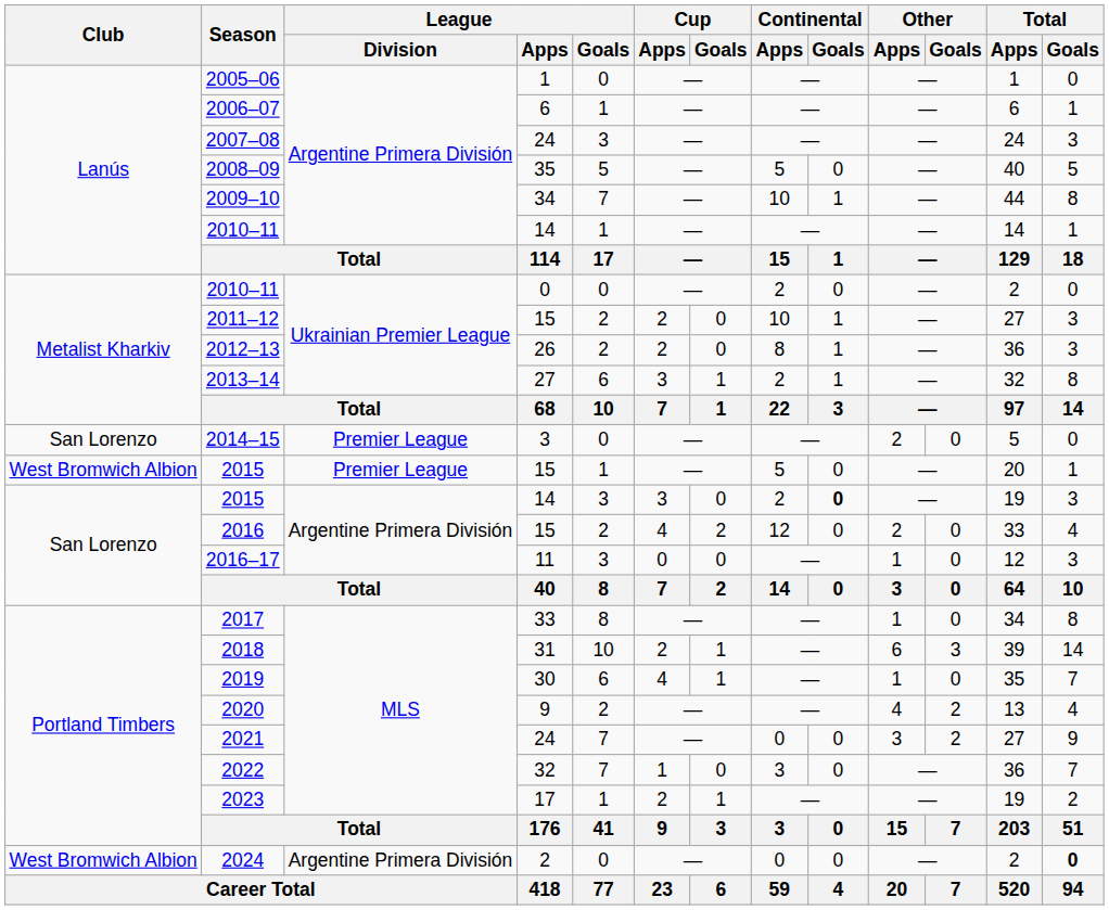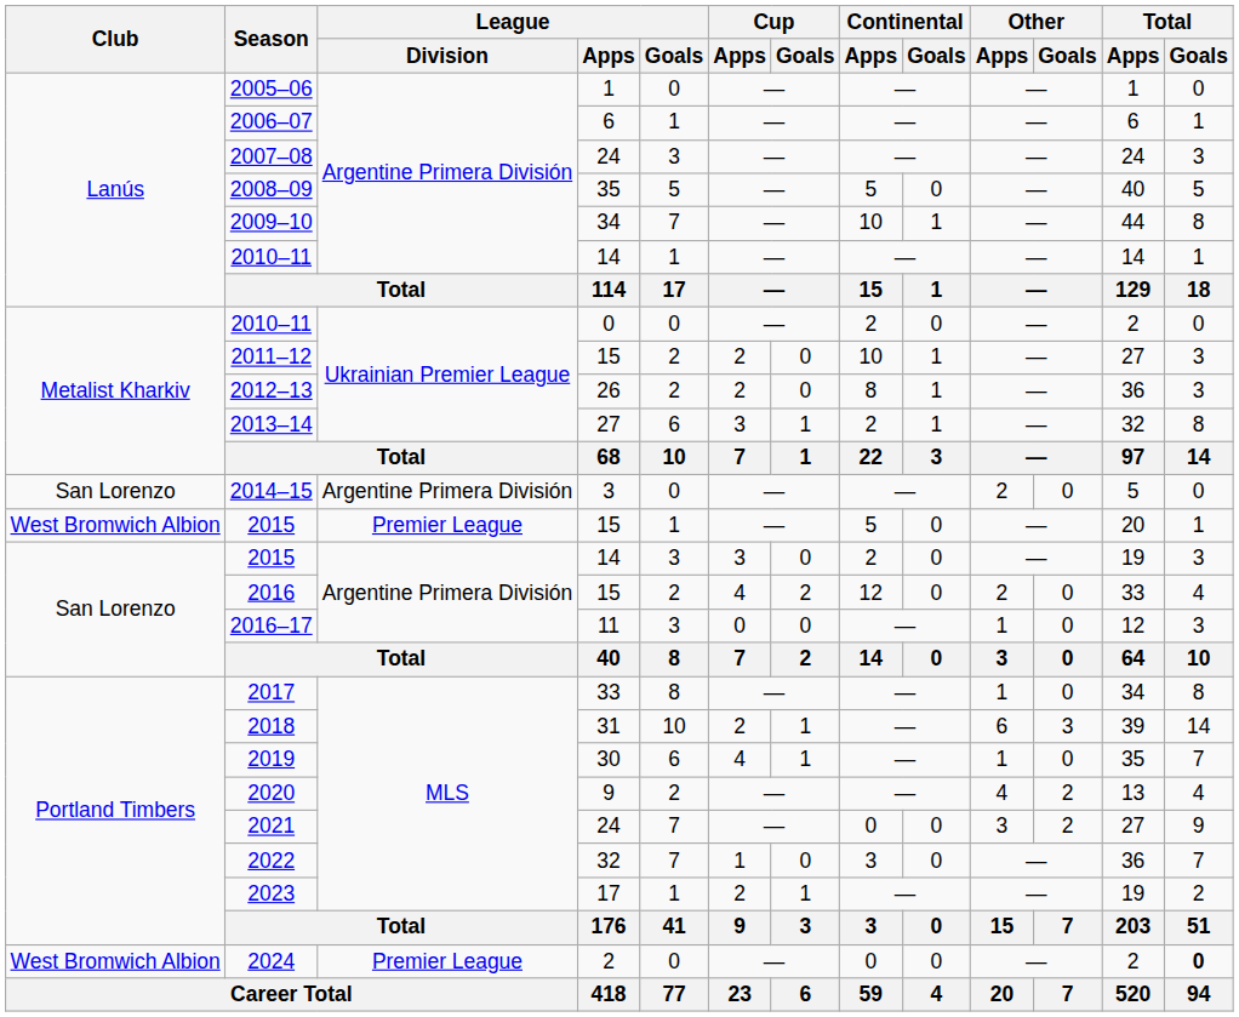2014–15 | League / Division: Premier League -> Argentine Primera División
2015 / 14 | Continental / Goals: bold -> normal
2024 | League / Division: Argentine Primera División -> Premier League
